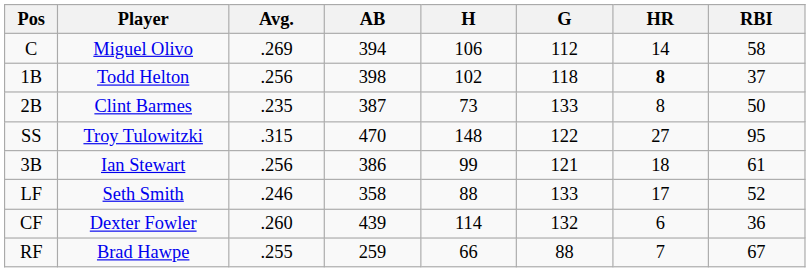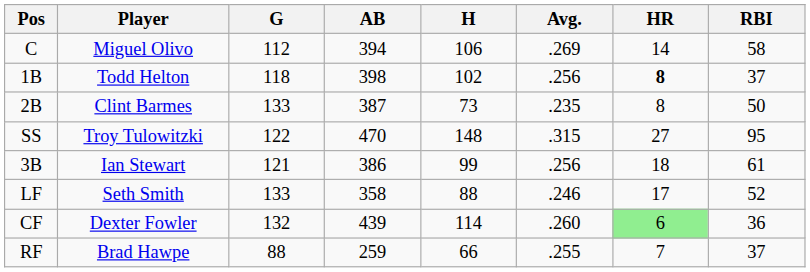columns swapped: G <-> Avg.
CF | HR: no background -> lightgreen background
RF | RBI: 67 -> 37
